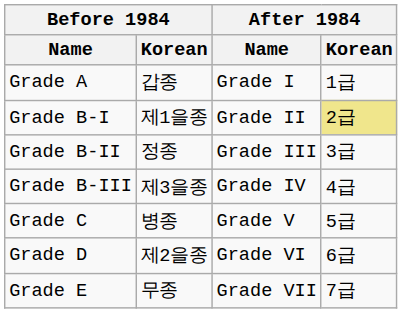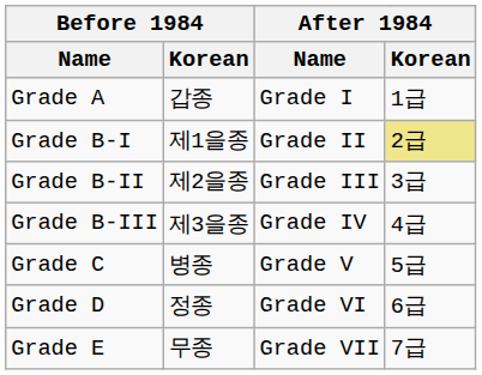Grade B-II | Before 1984 / Korean: 정종 -> 제2을종
Grade D | Before 1984 / Korean: 제2을종 -> 정종
